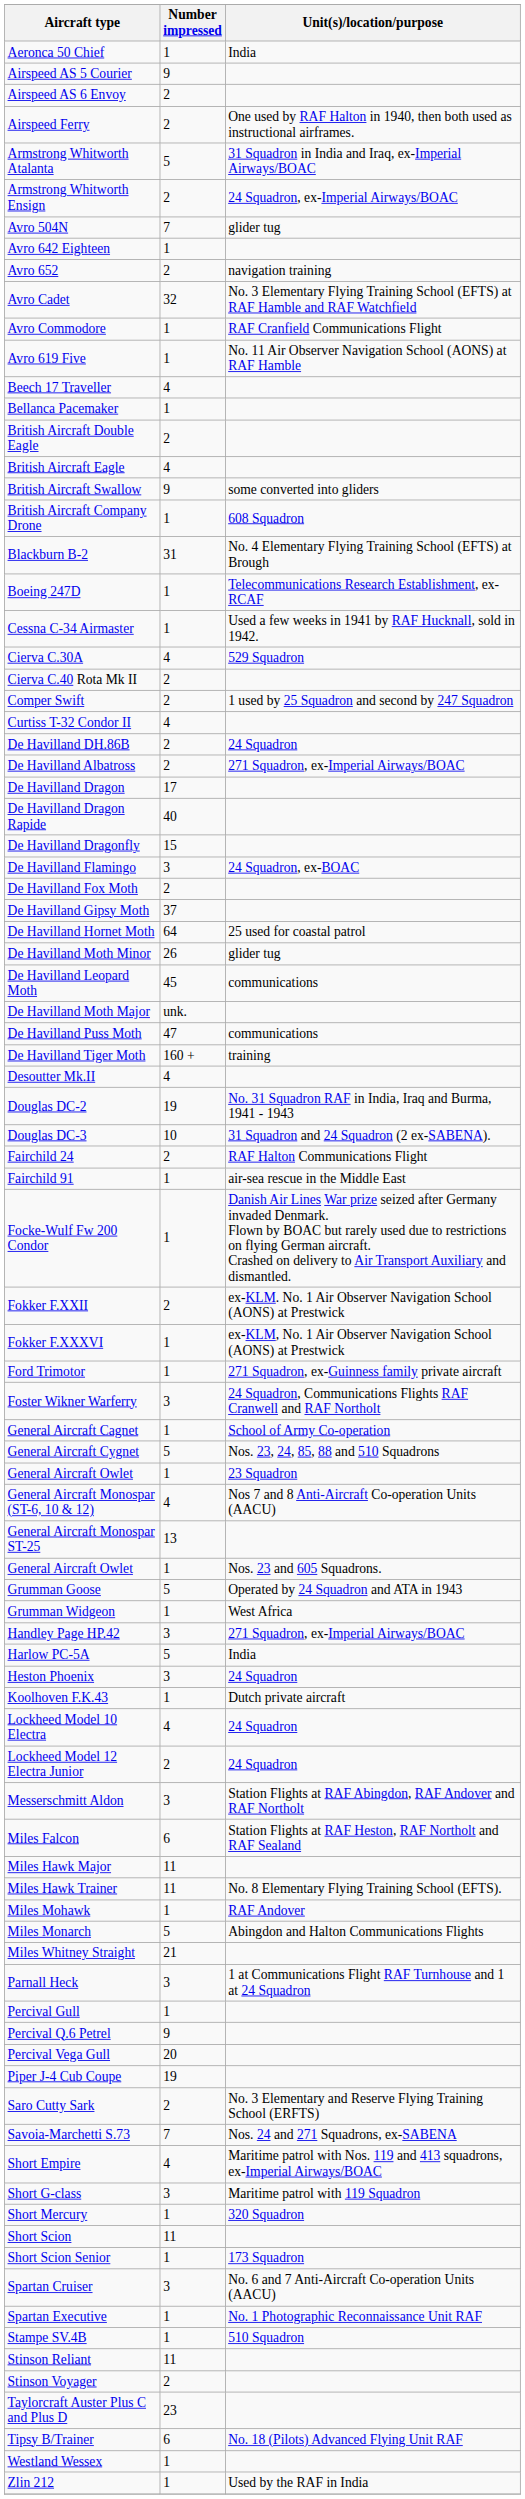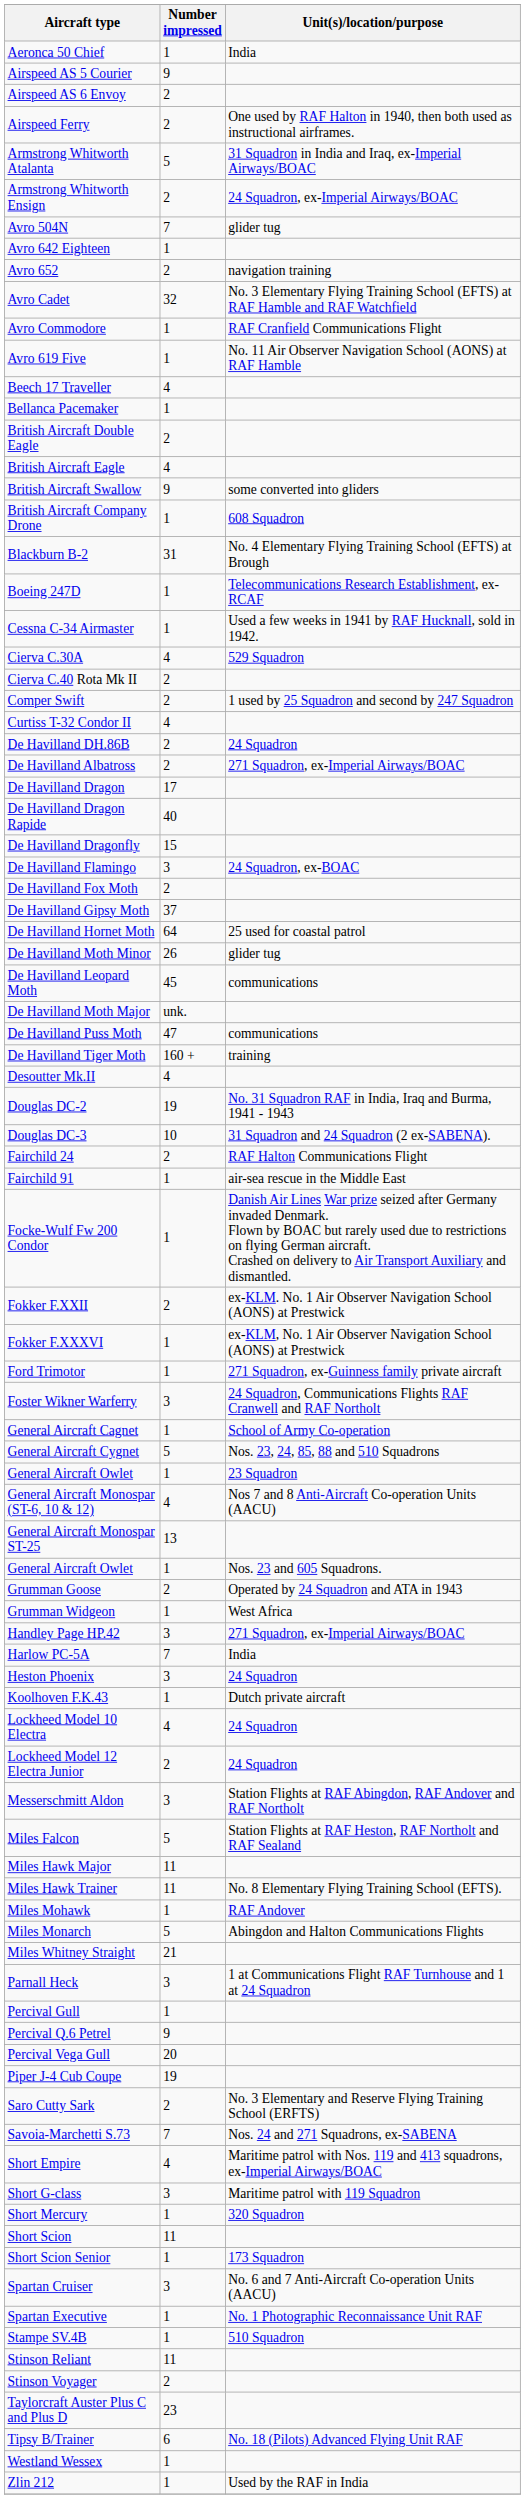Grumman Goose | Number impressed: 5 -> 2
Harlow PC-5A | Number impressed: 5 -> 7
Miles Falcon | Number impressed: 6 -> 5
